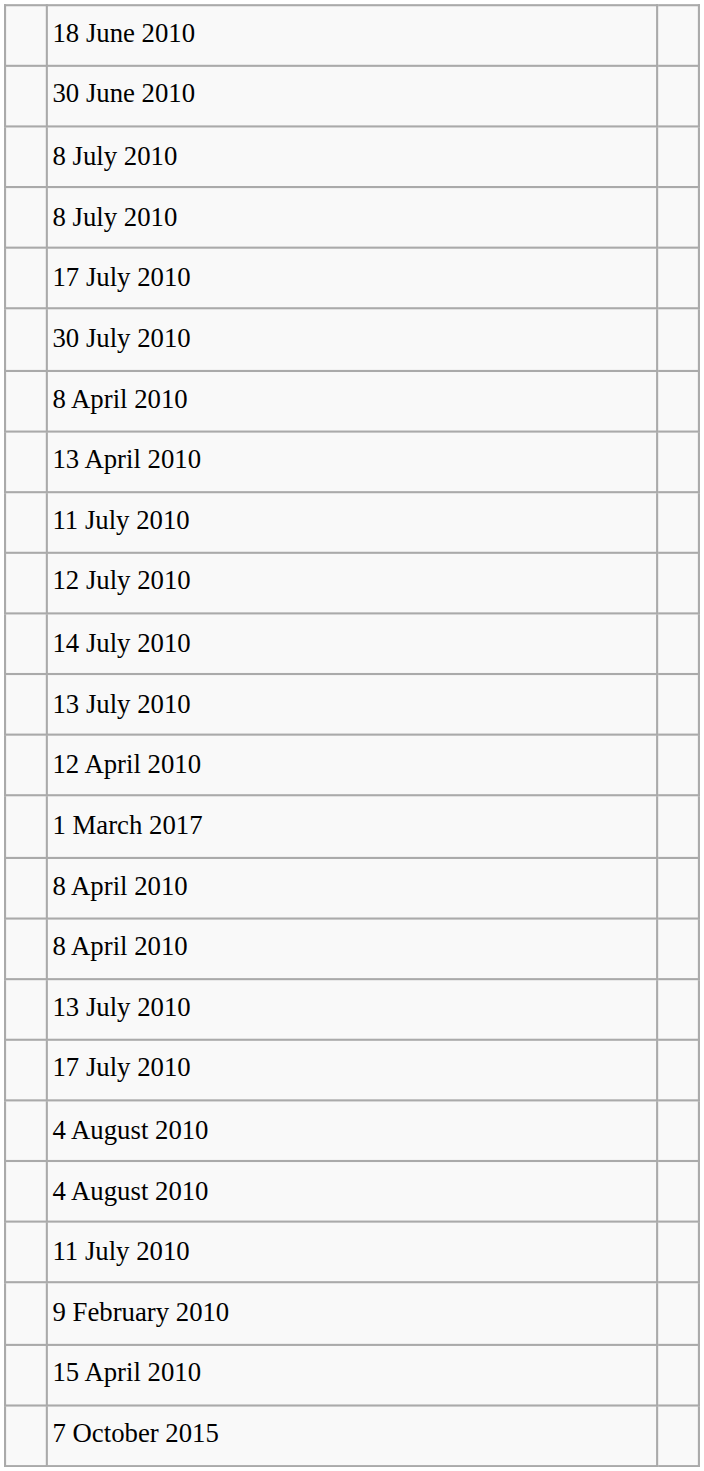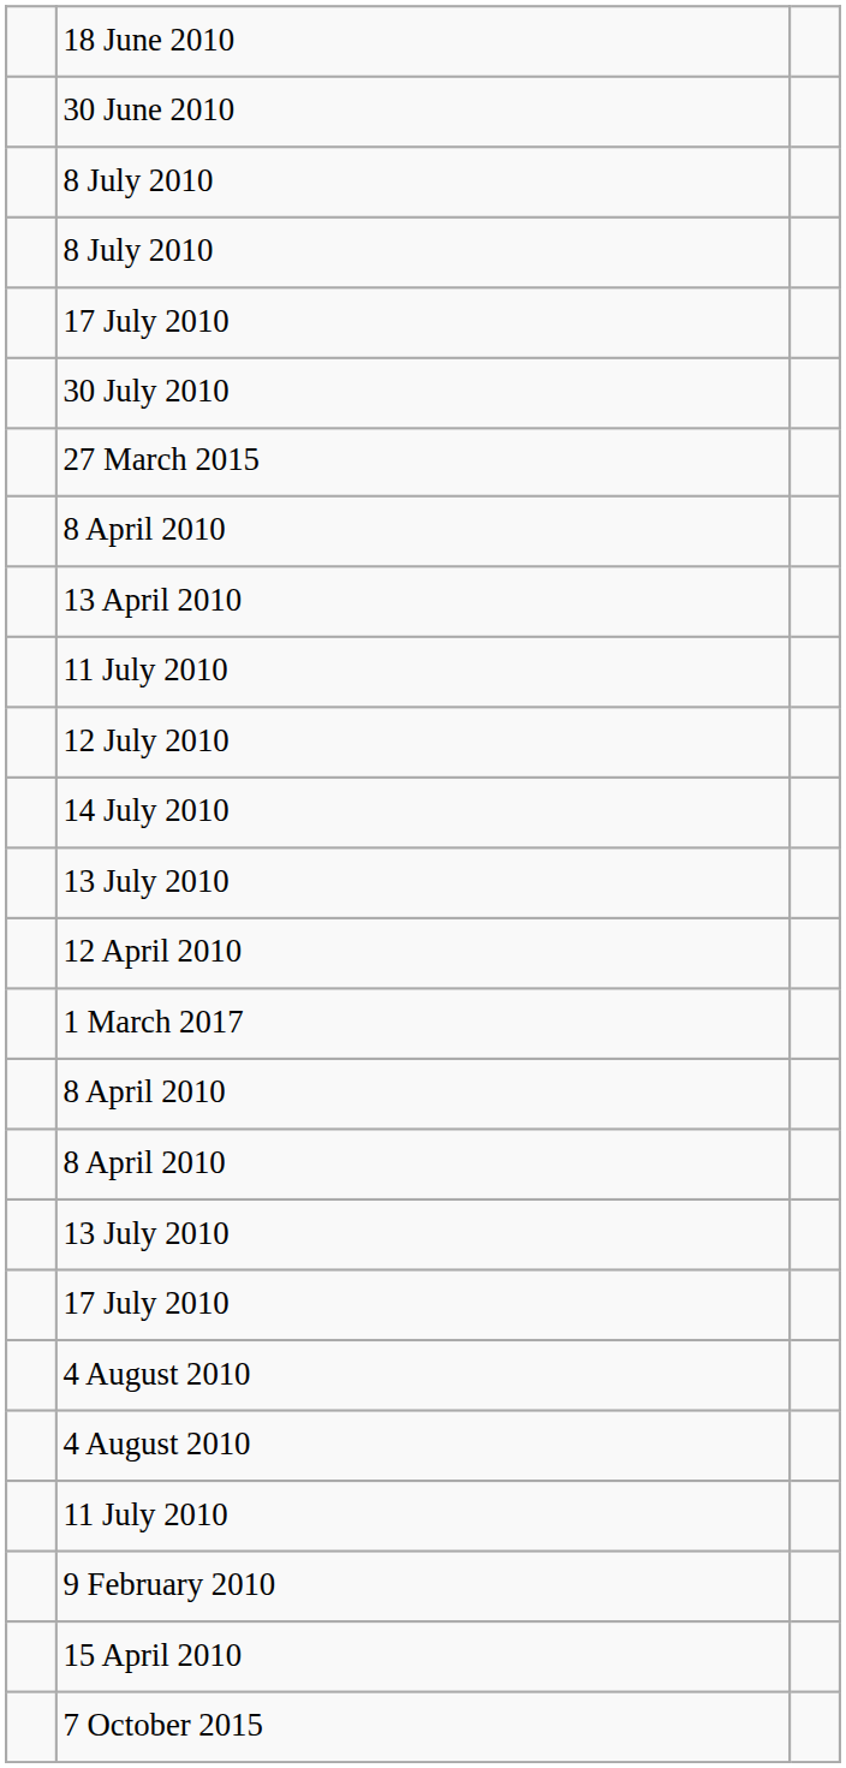+ row: 27 March 2015
